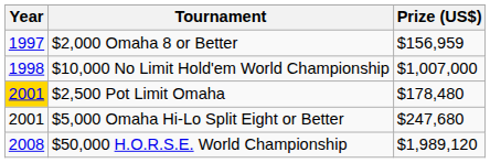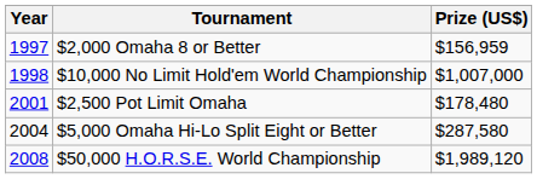$2,500 Pot Limit Omaha | Year: gold background -> no background
$5,000 Omaha Hi-Lo Split Eight or Better | Year: 2001 -> 2004
$5,000 Omaha Hi-Lo Split Eight or Better | Prize (US$): $247,680 -> $287,580
